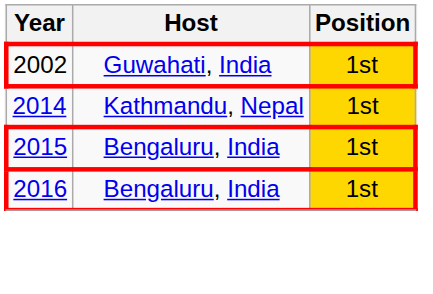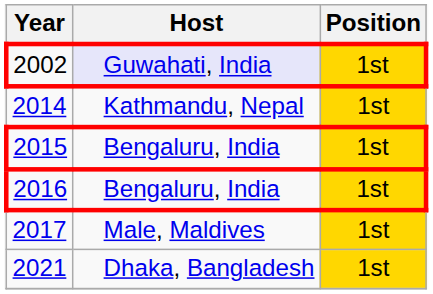2002 | Host: no background -> lavender background
+ row: 2017 | Male, Maldives | 1st
+ row: 2021 | Dhaka, Bangladesh | 1st
